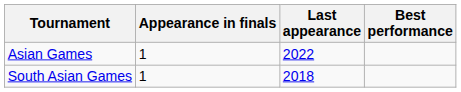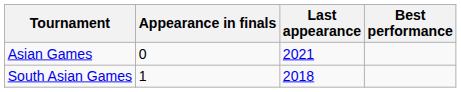Asian Games | Appearance in finals: 1 -> 0
Asian Games | Last appearance: 2022 -> 2021
